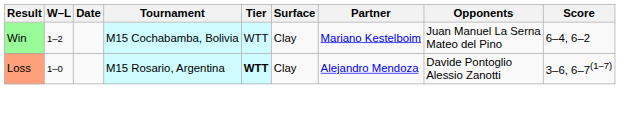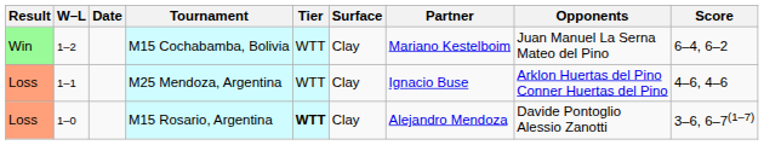+ row: Loss | 1–1 | M25 Mendoza, Argentina | WTT | Clay | Ignacio Buse | Arklon Huertas del Pino Conner Huertas del Pino | 4–6, 4–6
